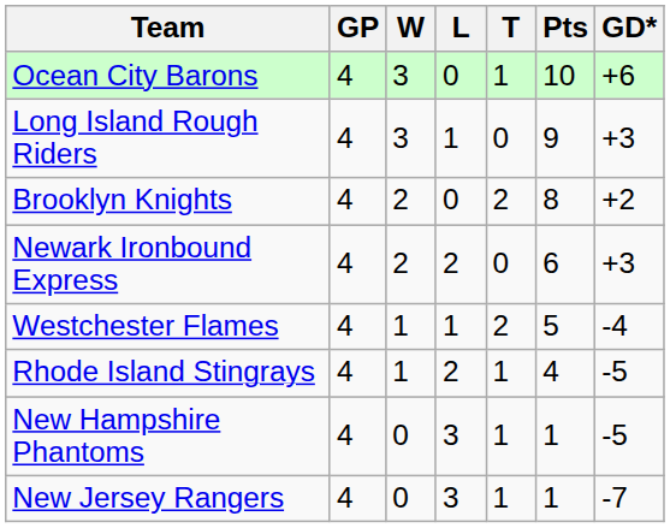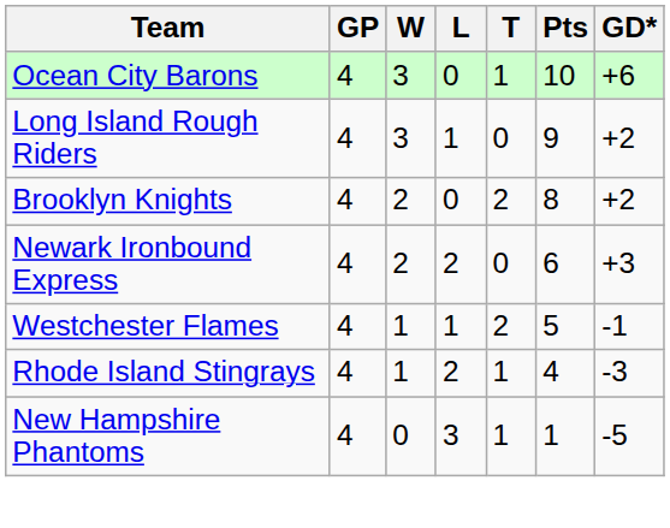Long Island Rough Riders | GD*: +3 -> +2
Westchester Flames | GD*: -4 -> -1
Rhode Island Stingrays | GD*: -5 -> -3
- row: New Jersey Rangers | 4 | 0 | 3 | 1 | 1 | -7
